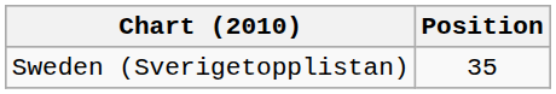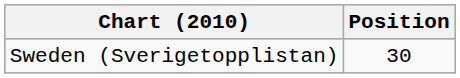Sweden (Sverigetopplistan) | Position: 35 -> 30
